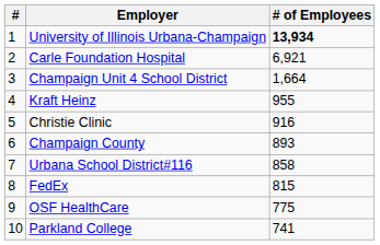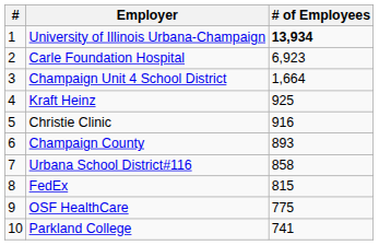Carle Foundation Hospital | # of Employees: 6,921 -> 6,923
Kraft Heinz | # of Employees: 955 -> 925
